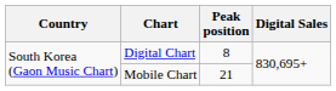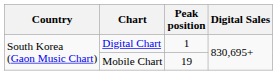Digital Chart | Peak position: 8 -> 1
Mobile Chart | Peak position: 21 -> 19
